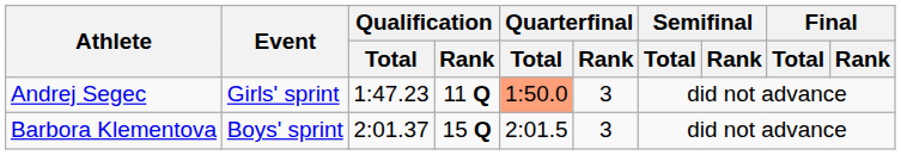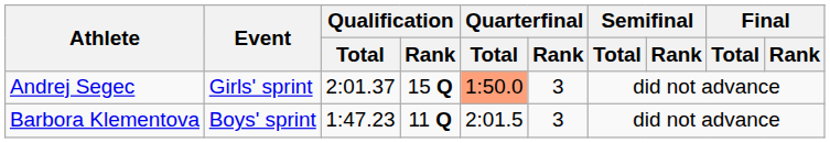Andrej Segec | Qualification / Total: 1:47.23 -> 2:01.37
Andrej Segec | Qualification / Rank: 11 Q -> 15 Q
Barbora Klementova | Qualification / Total: 2:01.37 -> 1:47.23
Barbora Klementova | Qualification / Rank: 15 Q -> 11 Q
